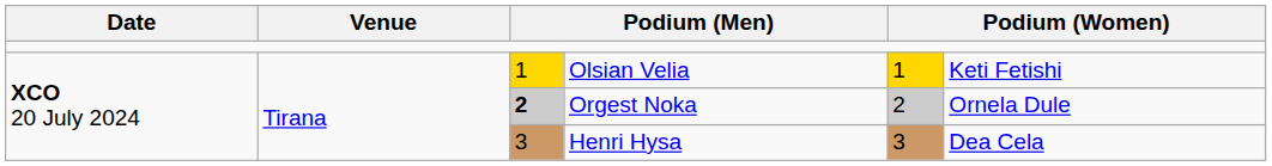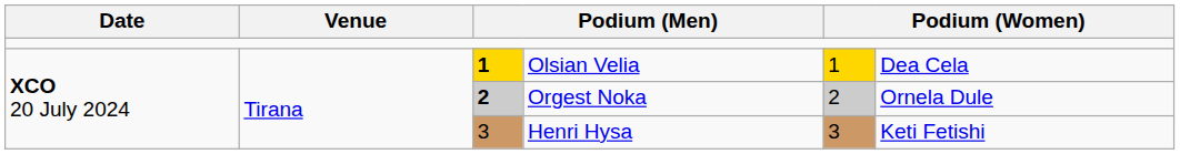Olsian Velia | column 3: normal -> bold
Olsian Velia | column 6: Keti Fetishi -> Dea Cela
Henri Hysa | column 6: Dea Cela -> Keti Fetishi
